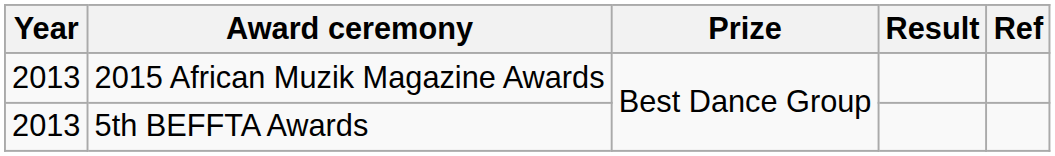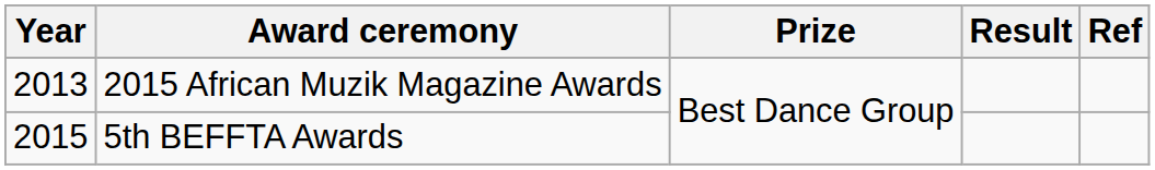5th BEFFTA Awards | Year: 2013 -> 2015
